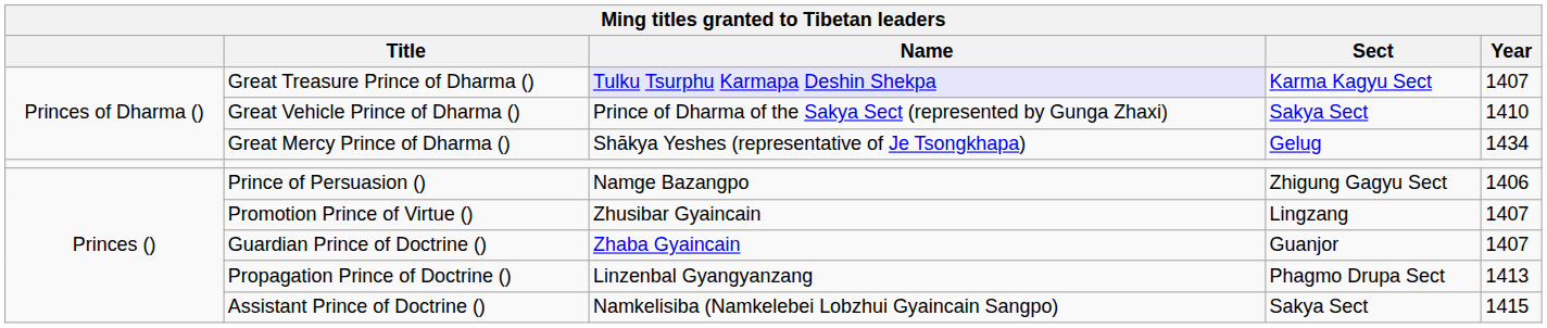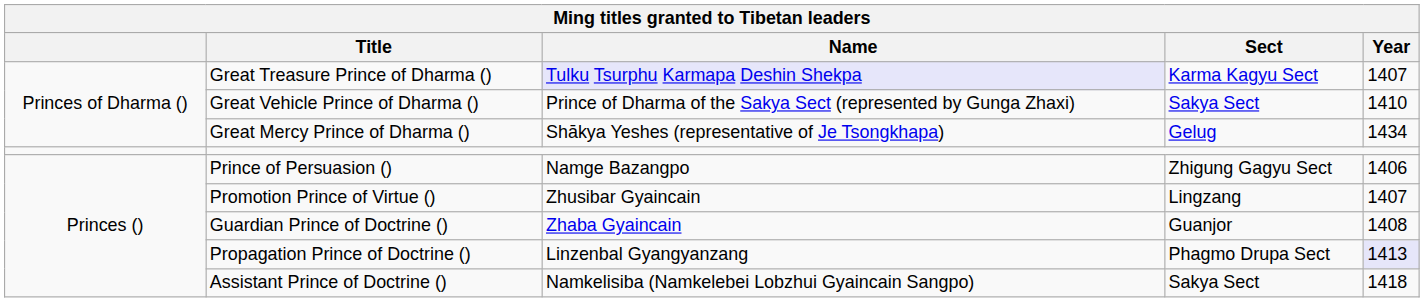Guardian Prince of Doctrine () | Year: 1407 -> 1408
Propagation Prince of Doctrine () | Year: no background -> lavender background
Assistant Prince of Doctrine () | Year: 1415 -> 1418
